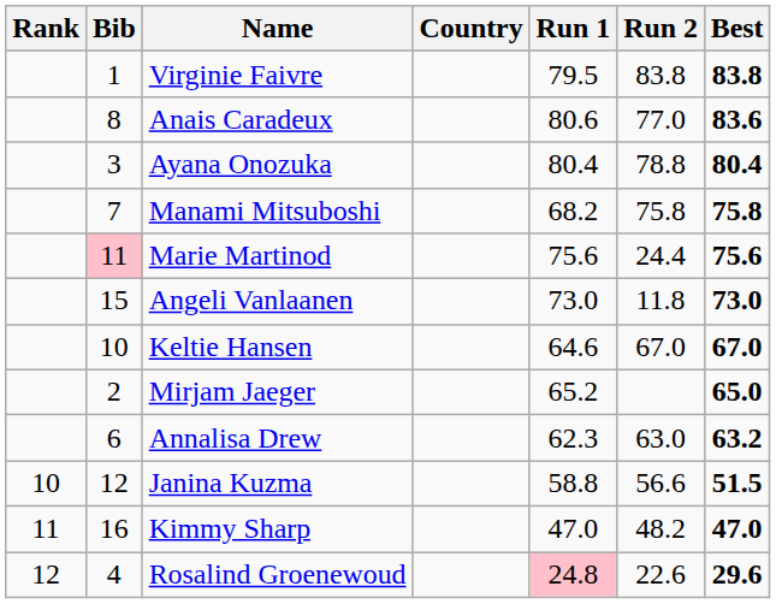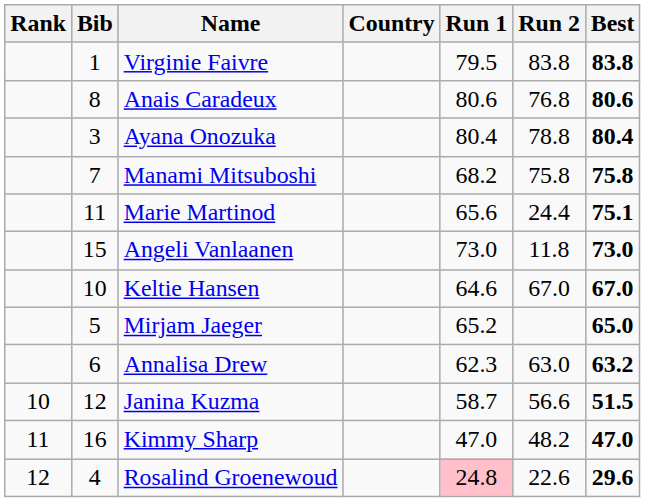Anais Caradeux | Run 2: 77.0 -> 76.8
Anais Caradeux | Best: 83.6 -> 80.6
Marie Martinod | Bib: pink background -> no background
Marie Martinod | Run 1: 75.6 -> 65.6
Marie Martinod | Best: 75.6 -> 75.1
Mirjam Jaeger | Bib: 2 -> 5
Janina Kuzma | Run 1: 58.8 -> 58.7
